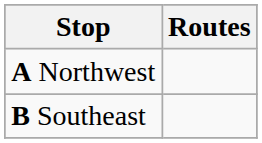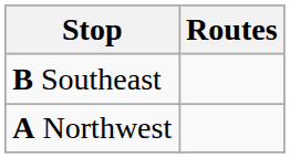rows swapped: A Northwest <-> B Southeast
